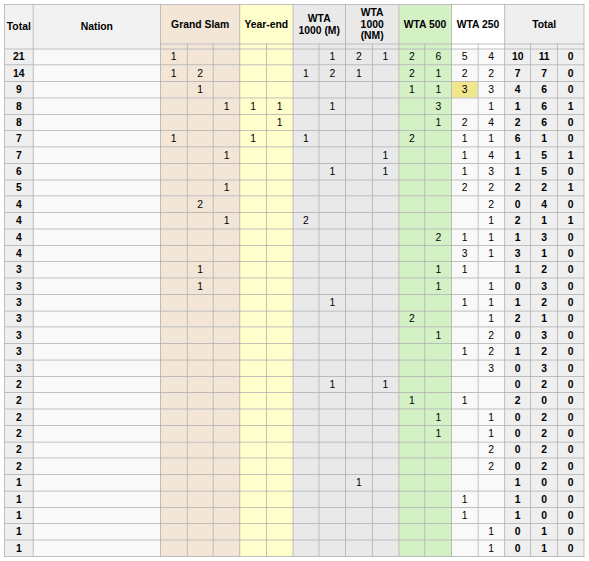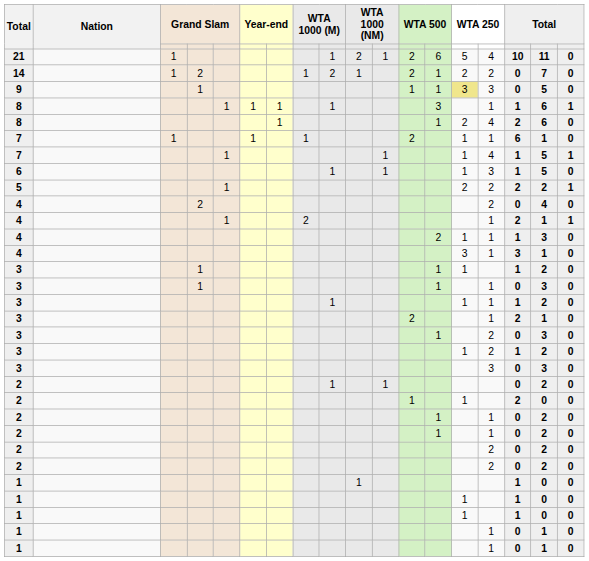14 | column 16: 7 -> 0
9 | column 16: 4 -> 0
9 | column 17: 6 -> 5
